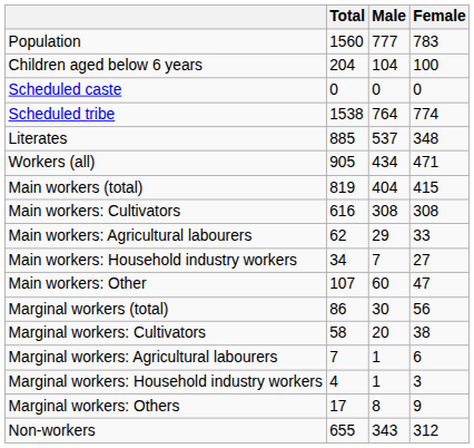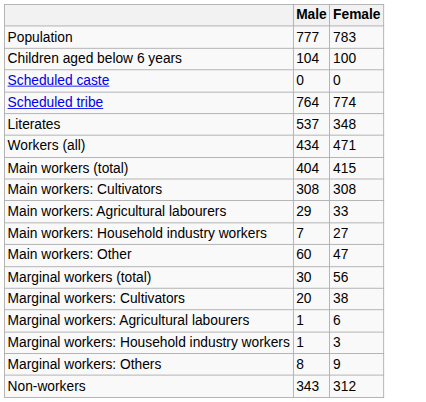- column: Total | 1560 | 204 | 0 | 1538 | 885 | 905 | 819 | 616 | 62 | 34 | 107 | 86 | 58 | 7 | 4 | 17 | 655
